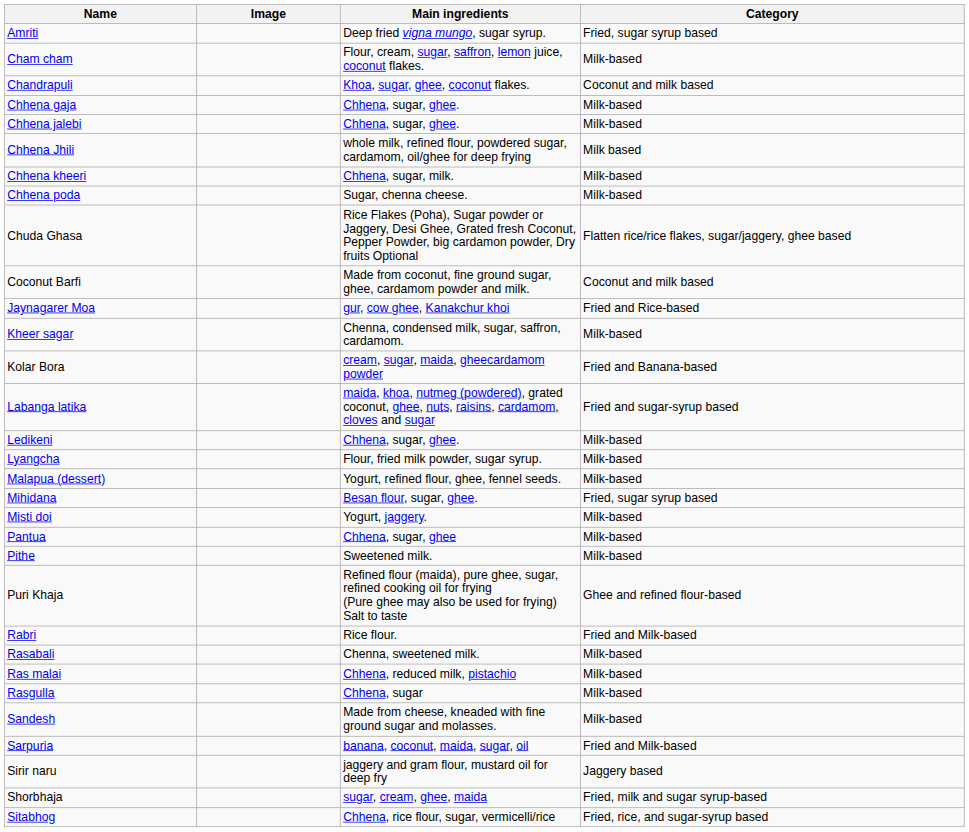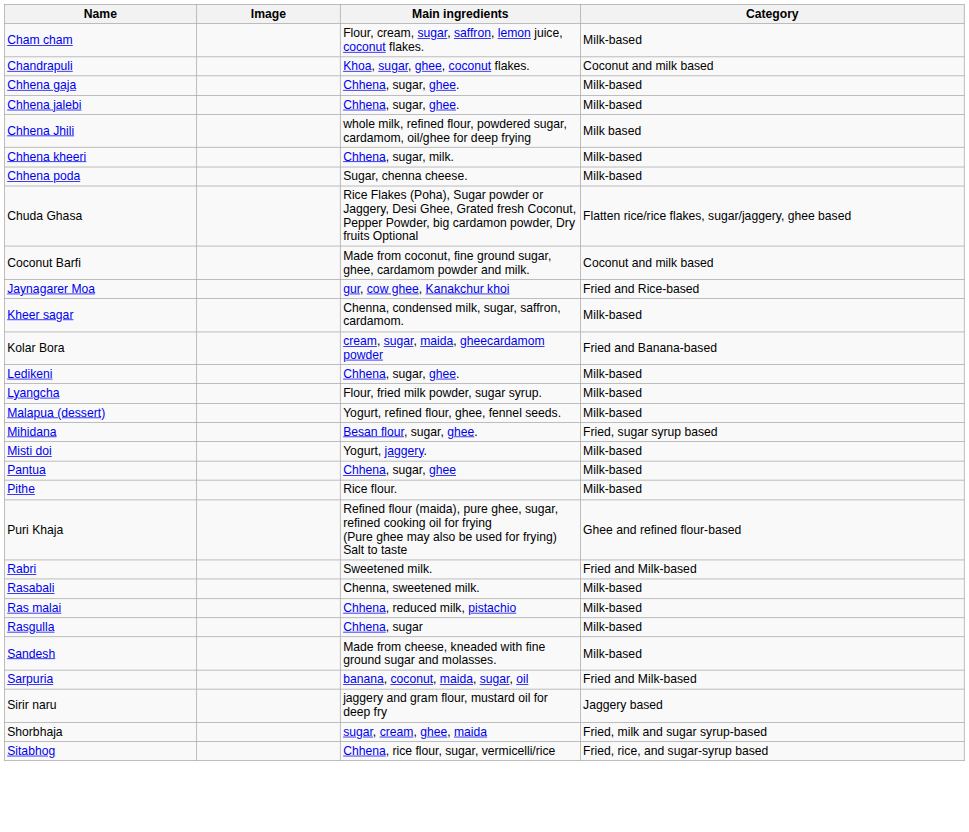- row: Amriti | Deep fried vigna mungo, sugar syrup. | Fried, sugar syrup based
- row: Labanga latika | maida, khoa, nutmeg (powdered), grated coconut, ghee, nuts, raisins, cardamom, cloves and sugar | Fried and sugar-syrup based
Pithe | Main ingredients: Sweetened milk. -> Rice flour.
Rabri | Main ingredients: Rice flour. -> Sweetened milk.
